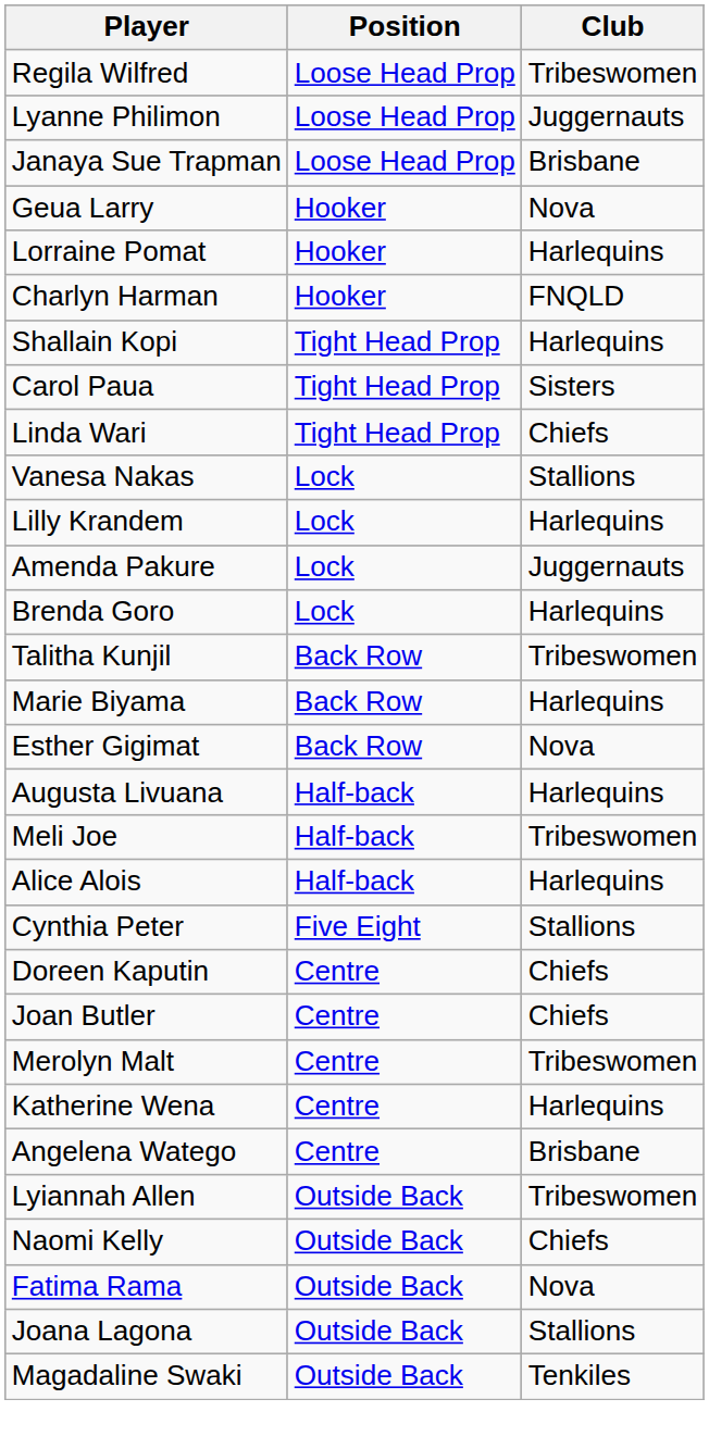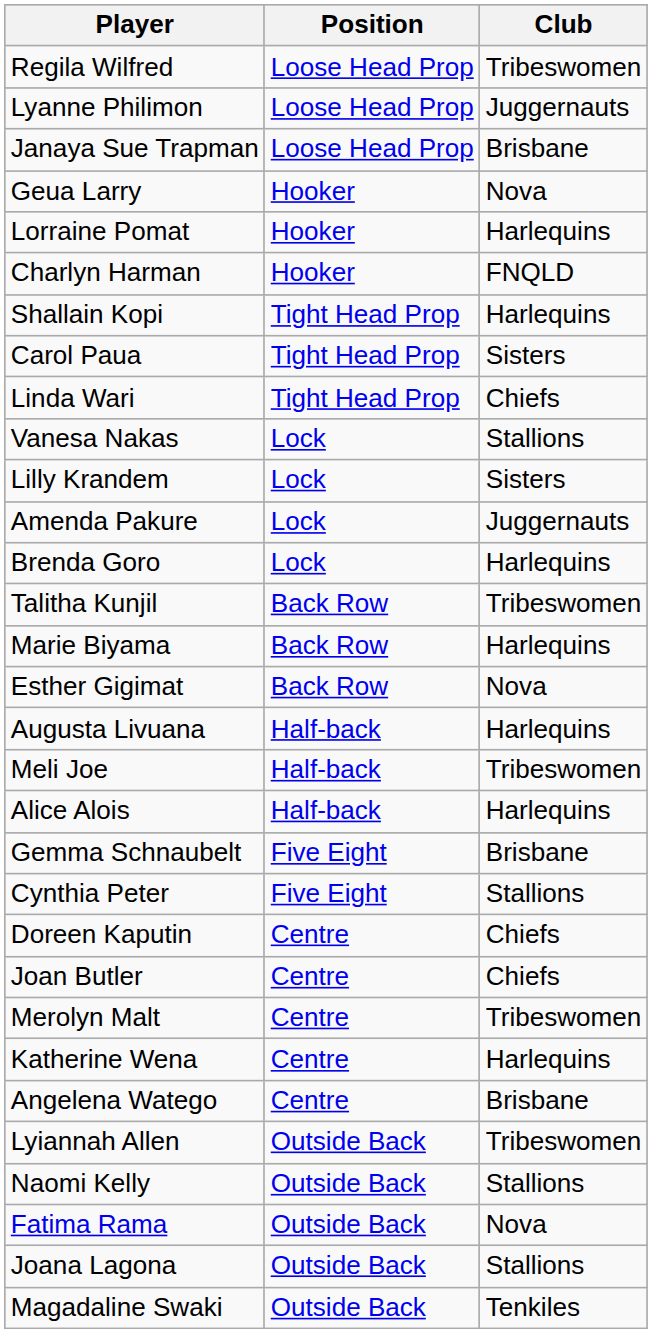Lilly Krandem | Club: Harlequins -> Sisters
+ row: Gemma Schnaubelt | Five Eight | Brisbane
Naomi Kelly | Club: Chiefs -> Stallions
